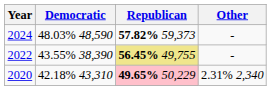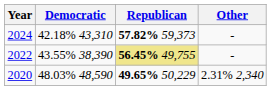2024 | Democratic: 48.03% 48,590 -> 42.18% 43,310
2020 | Democratic: 42.18% 43,310 -> 48.03% 48,590
2020 | Republican: pink background -> no background
